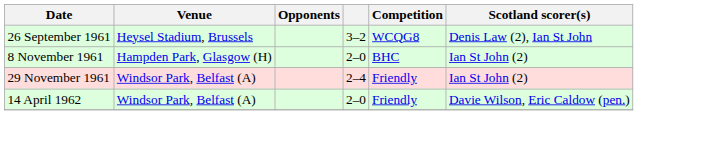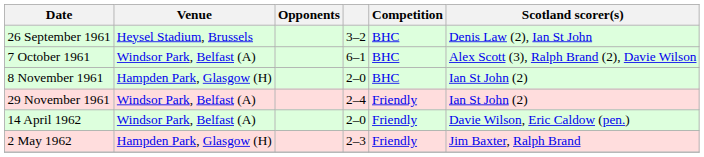26 September 1961 | Competition: WCQG8 -> BHC
+ row: 7 October 1961 | Windsor Park, Belfast (A) | 6–1 | BHC | Alex Scott (3), Ralph Brand (2), Davie Wilson
+ row: 2 May 1962 | Hampden Park, Glasgow (H) | 2–3 | Friendly | Jim Baxter, Ralph Brand
